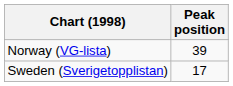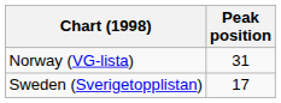Norway (VG-lista) | Peak position: 39 -> 31
